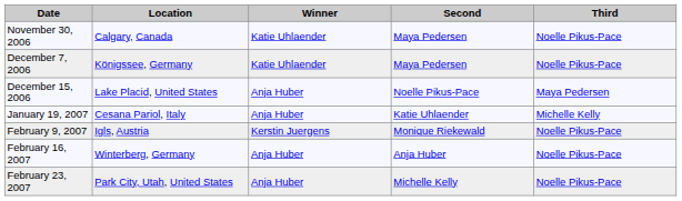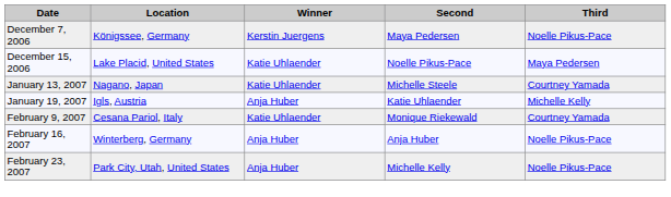- row: November 30, 2006 | Calgary, Canada | Katie Uhlaender | Maya Pedersen | Noelle Pikus-Pace
December 7, 2006 | Winner: Katie Uhlaender -> Kerstin Juergens
December 15, 2006 | Winner: Anja Huber -> Katie Uhlaender
+ row: January 13, 2007 | Nagano, Japan | Katie Uhlaender | Michelle Steele | Courtney Yamada
January 19, 2007 | Location: Cesana Pariol, Italy -> Igls, Austria
February 9, 2007 | Location: Igls, Austria -> Cesana Pariol, Italy
February 9, 2007 | Winner: Kerstin Juergens -> Katie Uhlaender
February 9, 2007 | Third: Noelle Pikus-Pace -> Courtney Yamada
